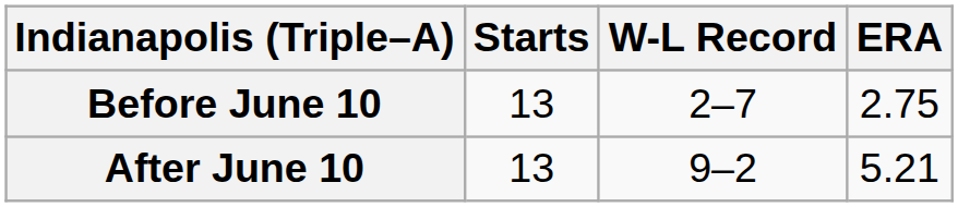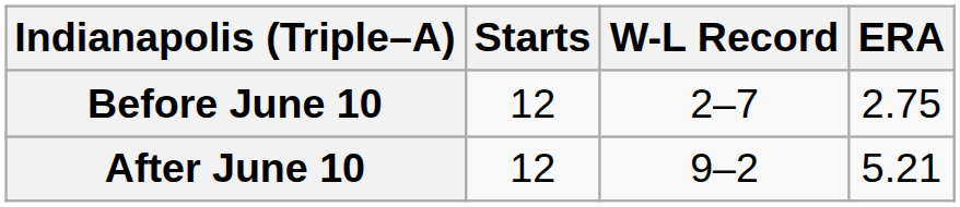Before June 10 | Starts: 13 -> 12
After June 10 | Starts: 13 -> 12
